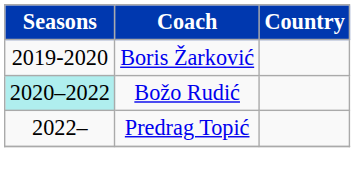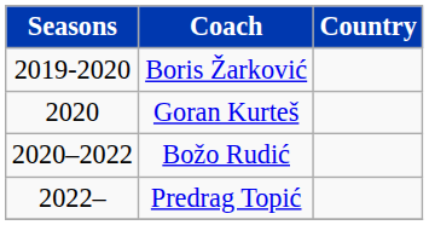+ row: 2020 | Goran Kurteš
Božo Rudić | Seasons: paleturquoise background -> no background
